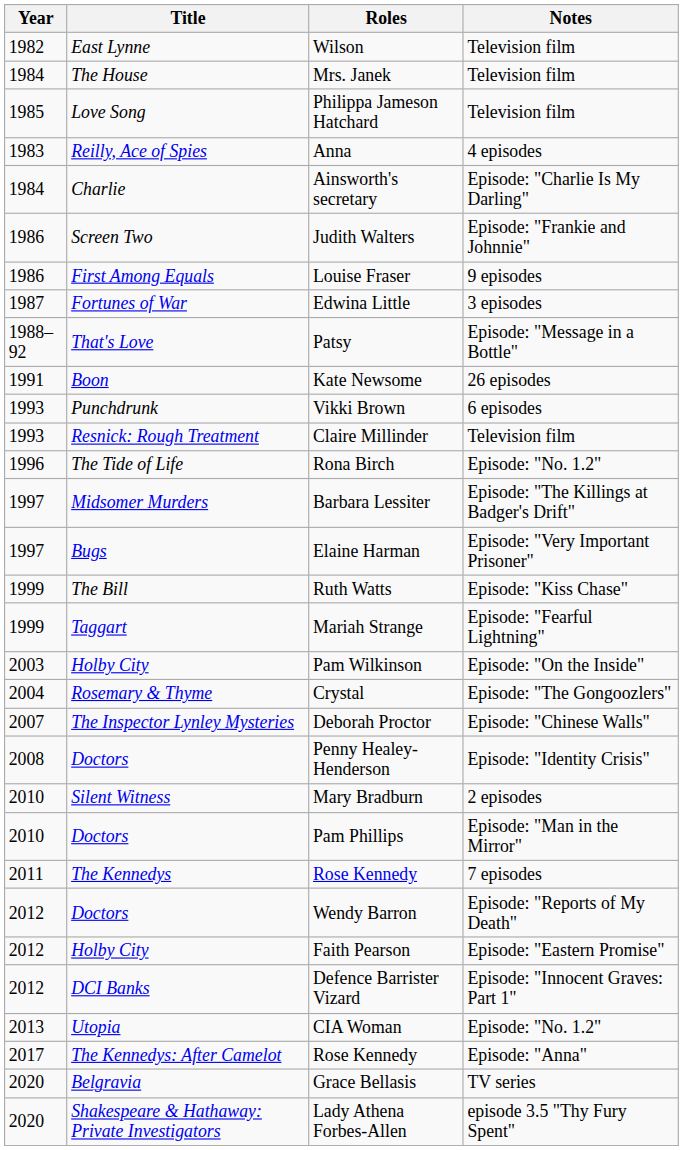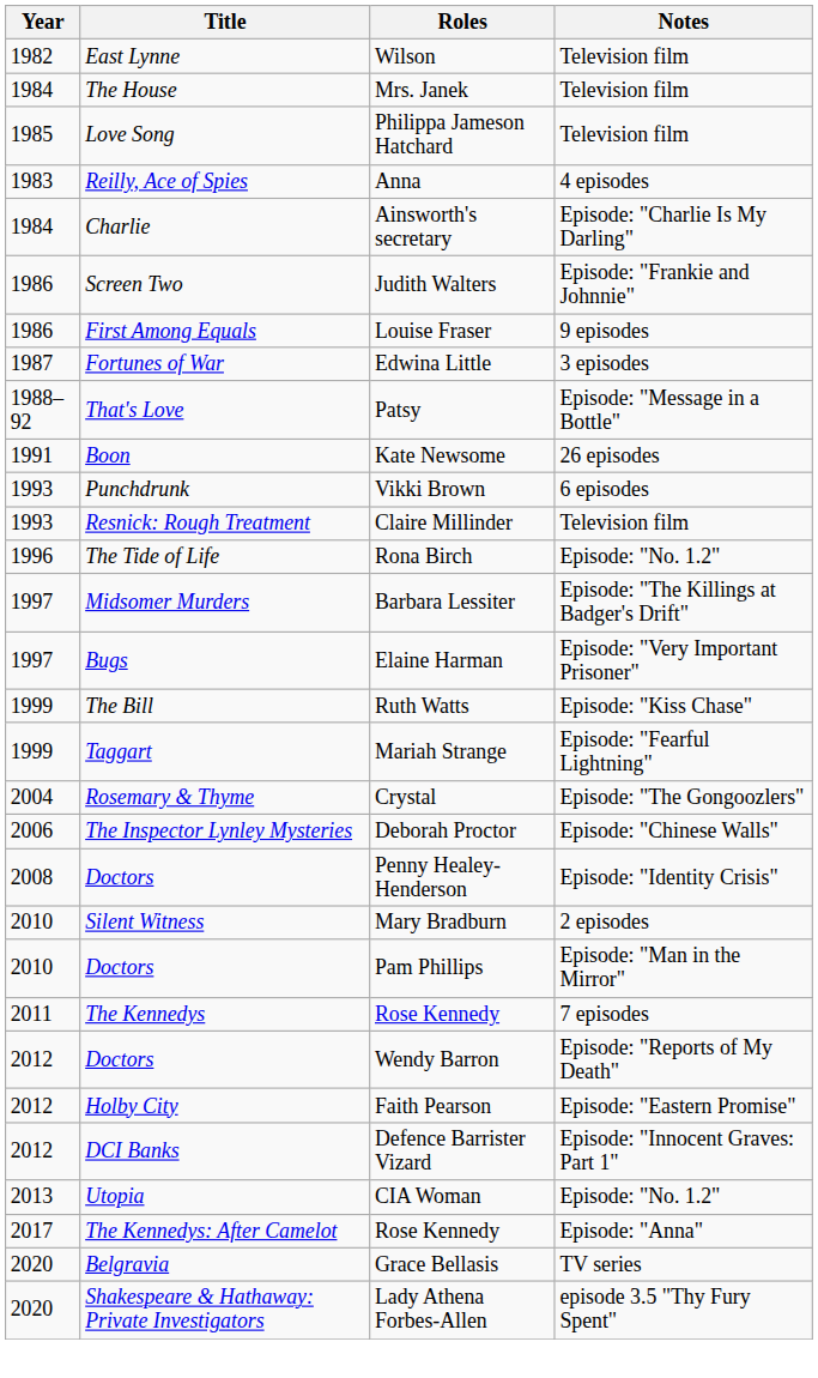- row: 2003 | Holby City | Pam Wilkinson | Episode: "On the Inside"
Deborah Proctor | Year: 2007 -> 2006
